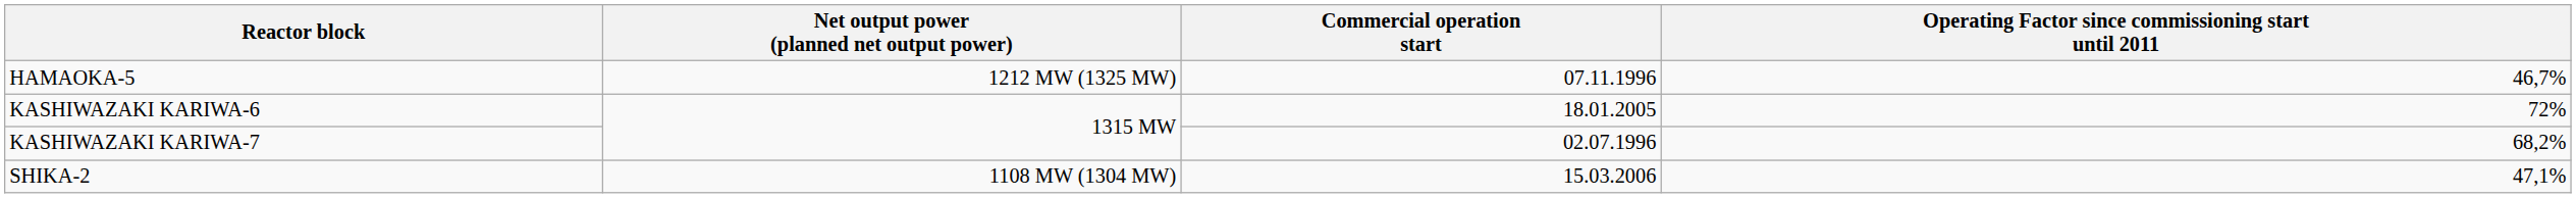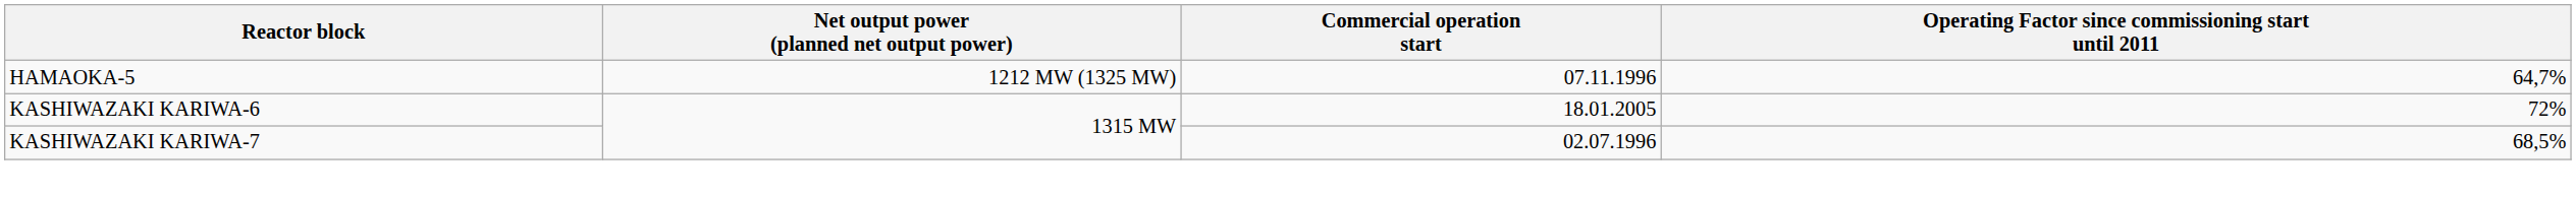HAMAOKA-5 | Operating Factor since commissioning start until 2011: 46,7% -> 64,7%
KASHIWAZAKI KARIWA-7 | Operating Factor since commissioning start until 2011: 68,2% -> 68,5%
- row: SHIKA-2 | 1108 MW (1304 MW) | 15.03.2006 | 47,1%
